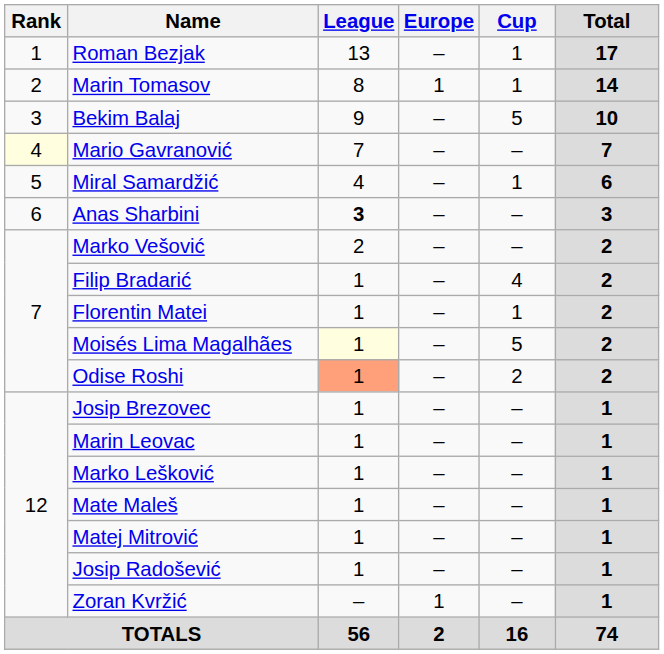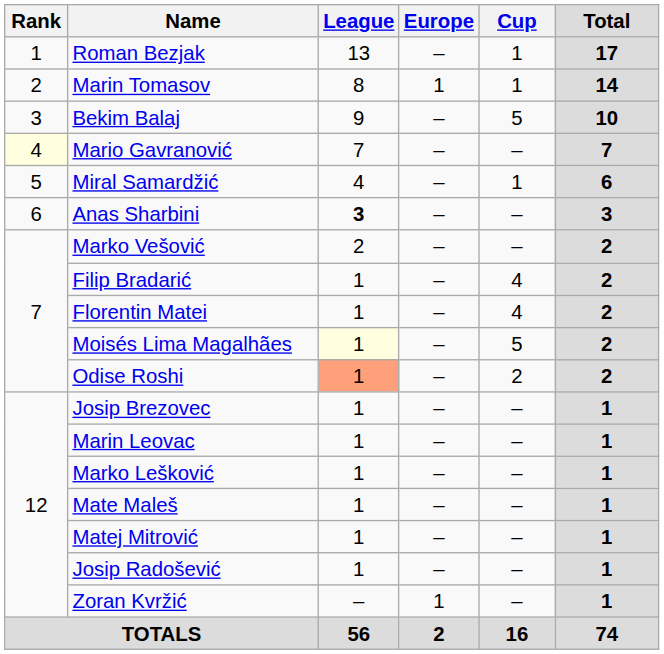Florentin Matei | Cup: 1 -> 4
